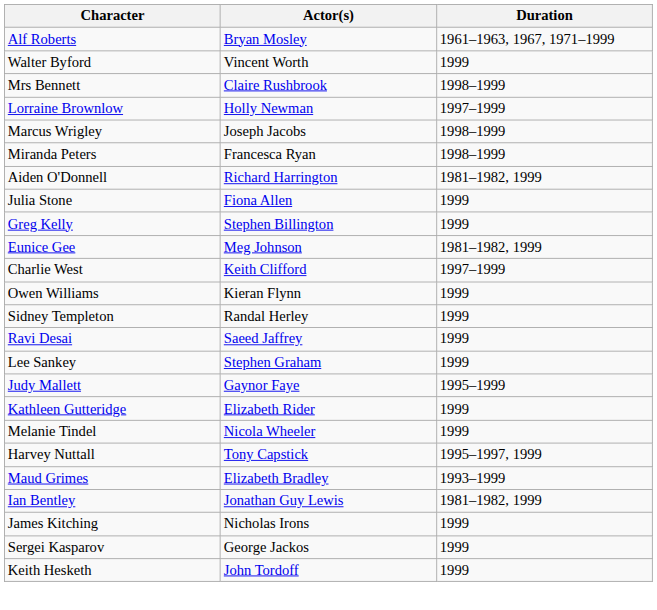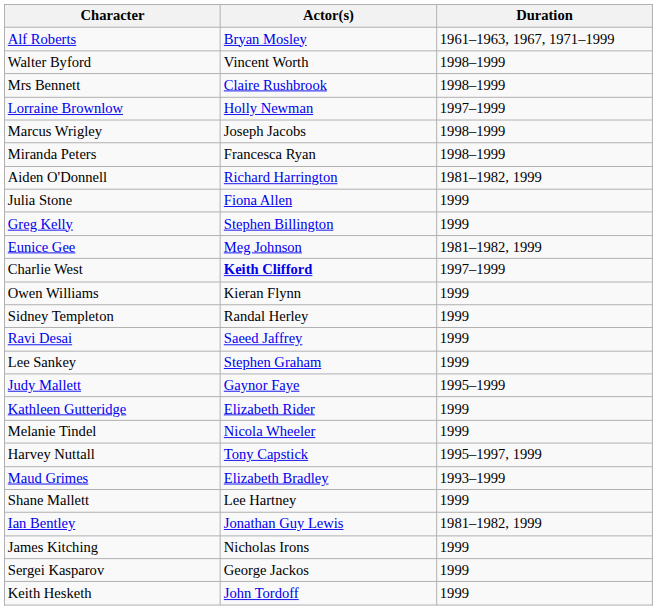Walter Byford | Duration: 1999 -> 1998–1999
Charlie West | Actor(s): normal -> bold
+ row: Shane Mallett | Lee Hartney | 1999
